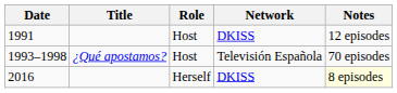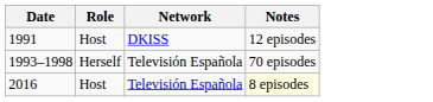- column: Title | ¿Qué apostamos?
1993–1998 | Role: Host -> Herself
2016 | Role: Herself -> Host
2016 | Network: DKISS -> Televisión Española
